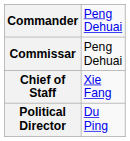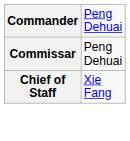- row: Political Director | Du Ping
